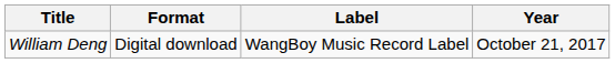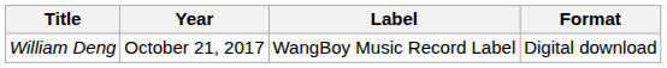columns swapped: Year <-> Format
